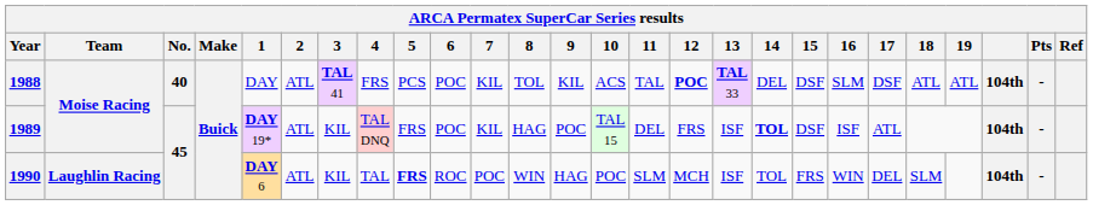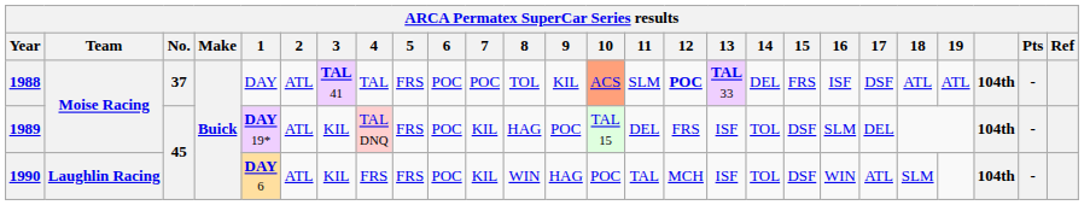1988 | No.: 40 -> 37
1988 | 4: FRS -> TAL
1988 | 5: PCS -> FRS
1988 | 7: KIL -> POC
1988 | 10: no background -> lightsalmon background
1988 | 11: TAL -> SLM
1988 | 15: DSF -> FRS
1988 | 16: SLM -> ISF
1989 | 14: bold -> normal
1989 | 16: ISF -> SLM
1989 | 17: ATL -> DEL
1990 | 4: TAL -> FRS
1990 | 5: bold -> normal
1990 | 6: ROC -> POC
1990 | 7: POC -> KIL
1990 | 11: SLM -> TAL
1990 | 15: FRS -> DSF
1990 | 17: DEL -> ATL
